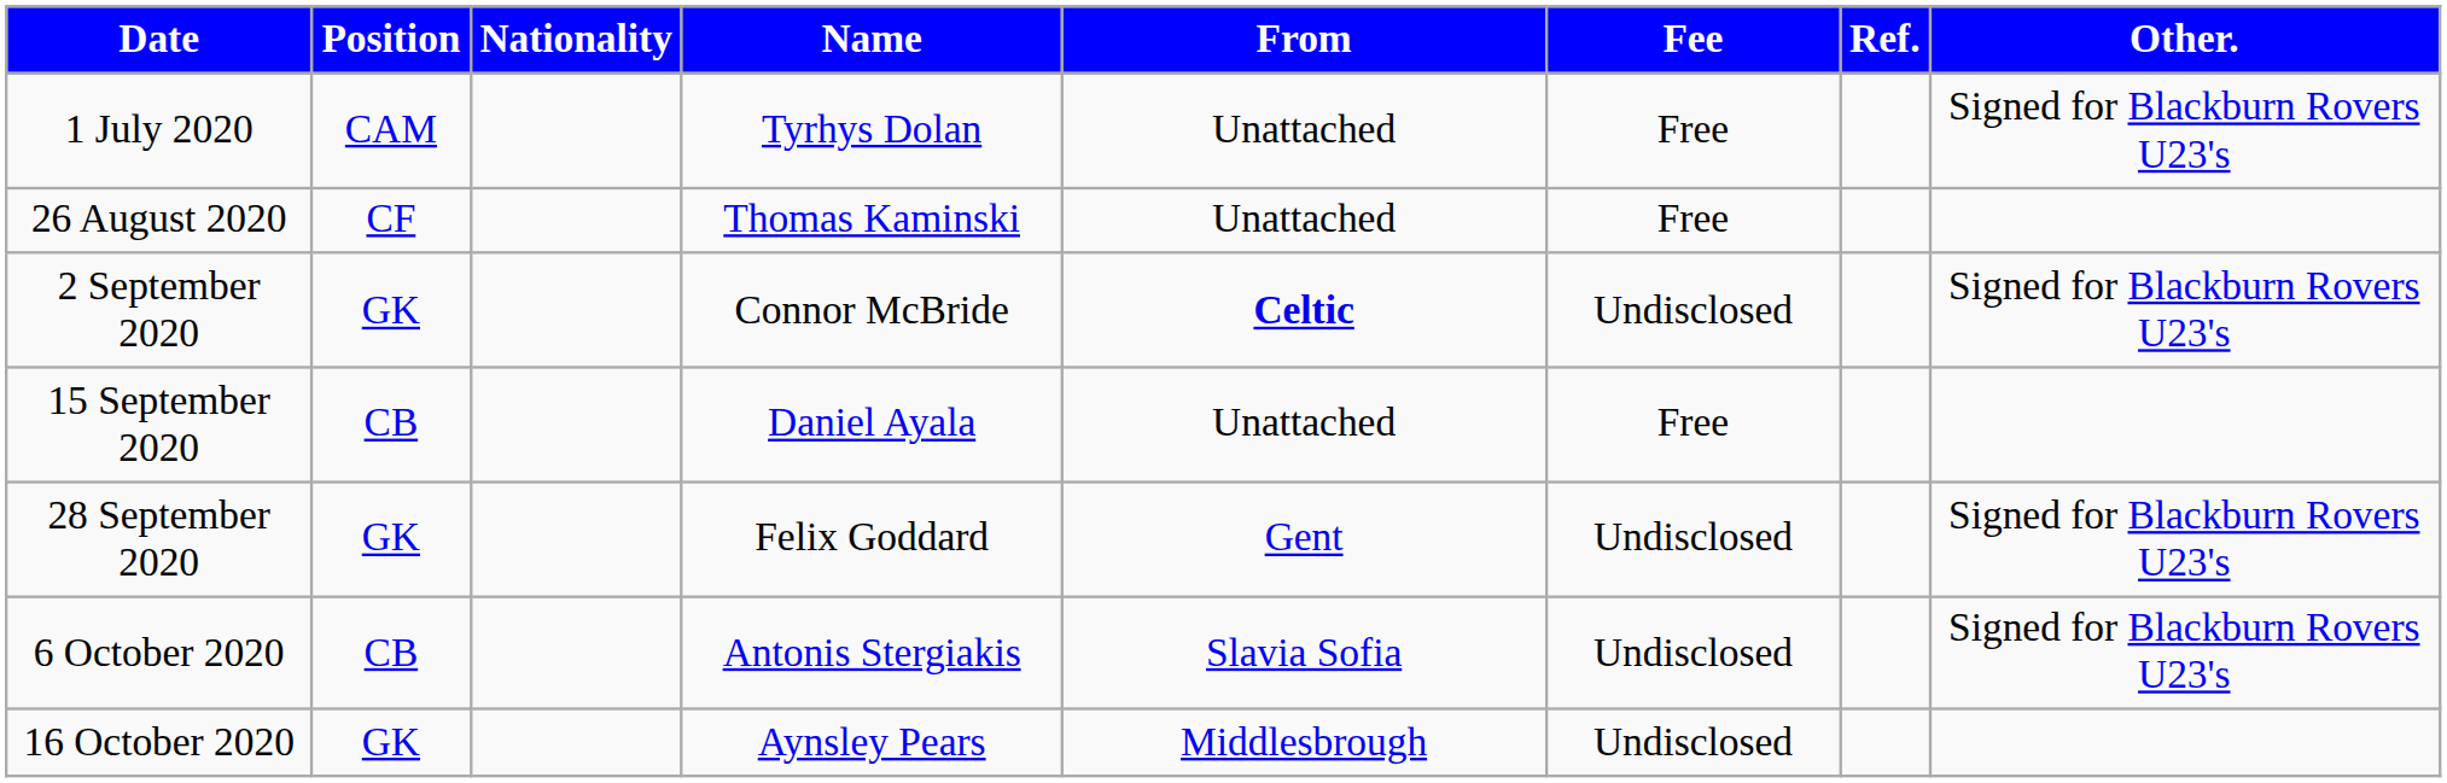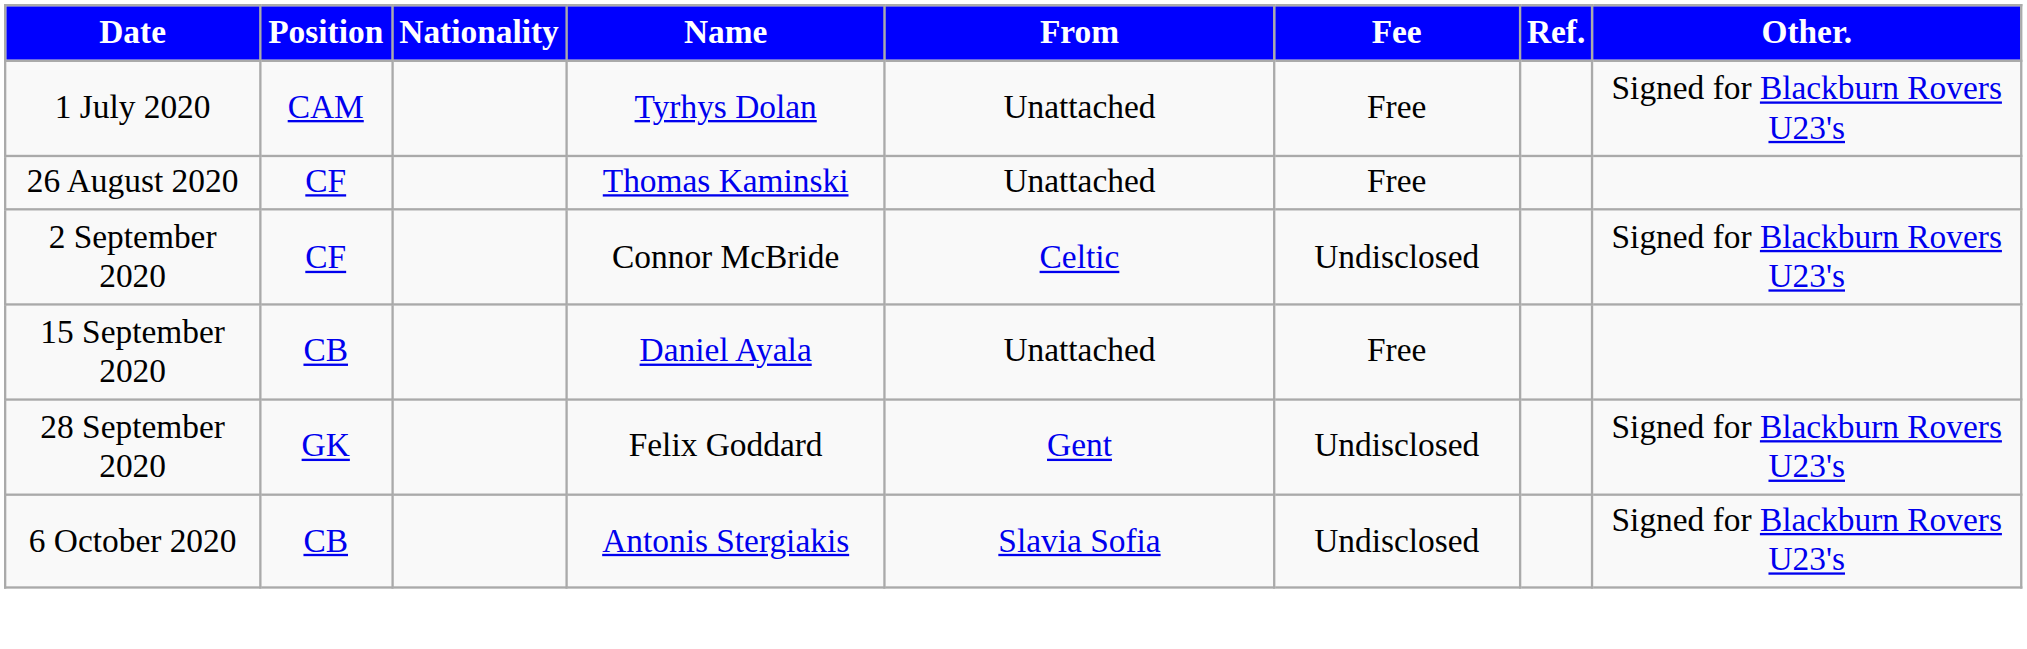2 September 2020 | Position: GK -> CF
2 September 2020 | From: bold -> normal
- row: 16 October 2020 | GK | Aynsley Pears | Middlesbrough | Undisclosed
